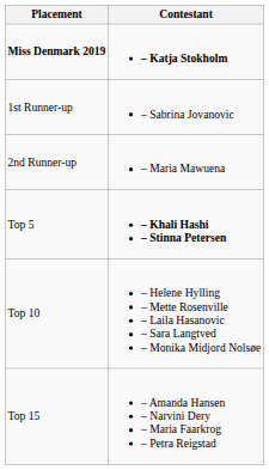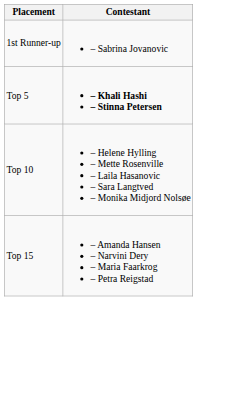- row: Miss Denmark 2019 | – Katja Stokholm
- row: 2nd Runner-up | – Maria Mawuena
